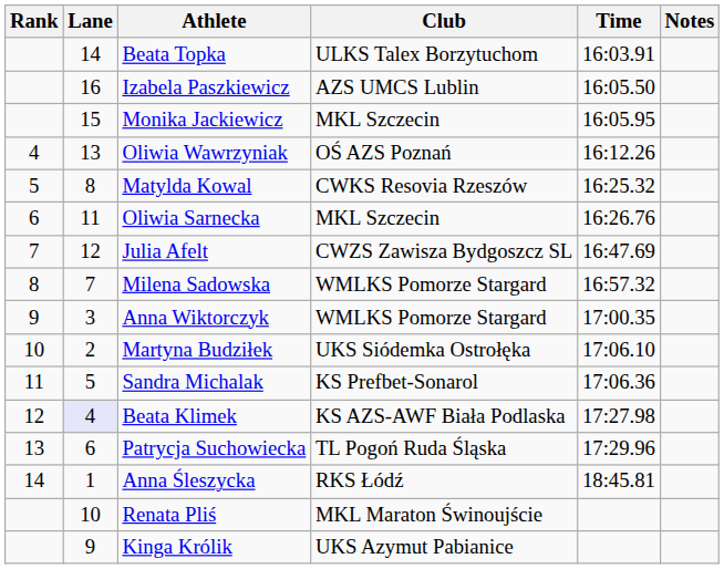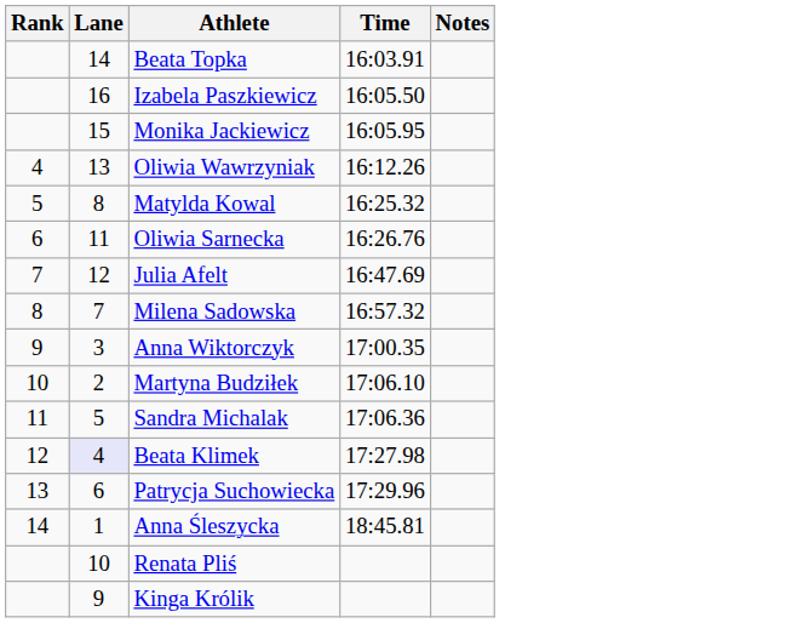- column: Club | ULKS Talex Borzytuchom | AZS UMCS Lublin | MKL Szczecin | OŚ AZS Poznań | CWKS Resovia Rzeszów | MKL Szczecin | CWZS Zawisza Bydgoszcz SL | WMLKS Pomorze Stargard | WMLKS Pomorze Stargard | UKS Siódemka Ostrołęka | KS Prefbet-Sonarol | KS AZS-AWF Biała Podlaska | TL Pogoń Ruda Śląska | RKS Łódź | MKL Maraton Świnoujście | UKS Azymut Pabianice
